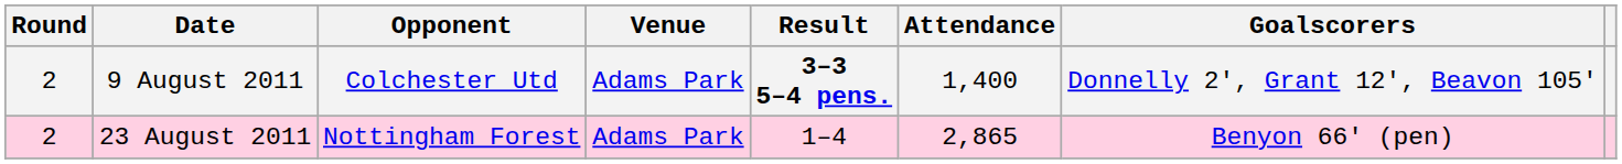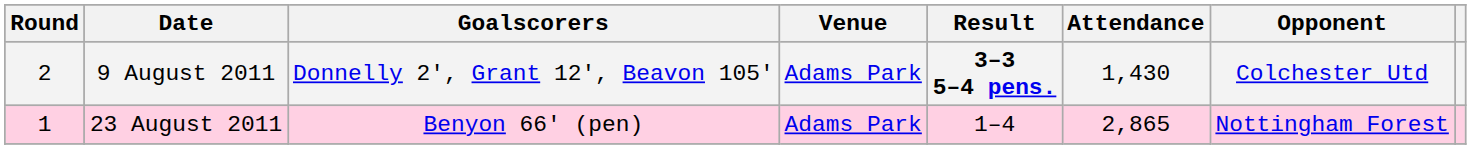columns swapped: Opponent <-> Goalscorers
9 August 2011 | Attendance: 1,400 -> 1,430
23 August 2011 | Round: 2 -> 1
